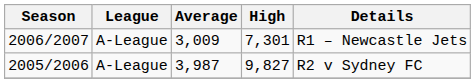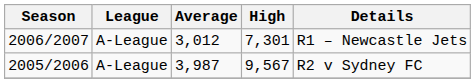2006/2007 | Average: 3,009 -> 3,012
2005/2006 | High: 9,827 -> 9,567
